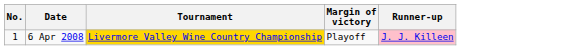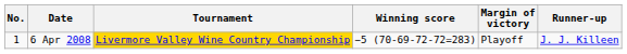+ column: Winning score | −5 (70-69-72-72=283)
6 Apr 2008 | Runner-up: pink background -> no background
